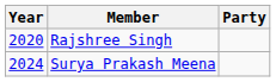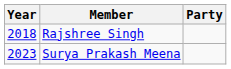Rajshree Singh | Year: 2020 -> 2018
Surya Prakash Meena | Year: 2024 -> 2023
